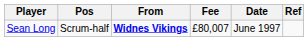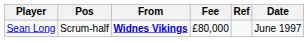columns swapped: Date <-> Ref
Sean Long | Fee: £80,007 -> £80,000
